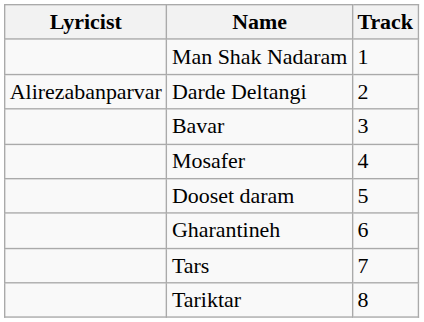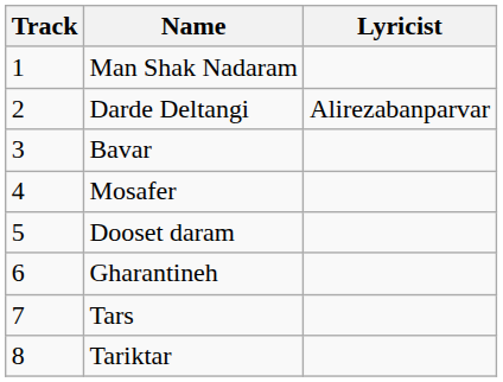columns swapped: Track <-> Lyricist
